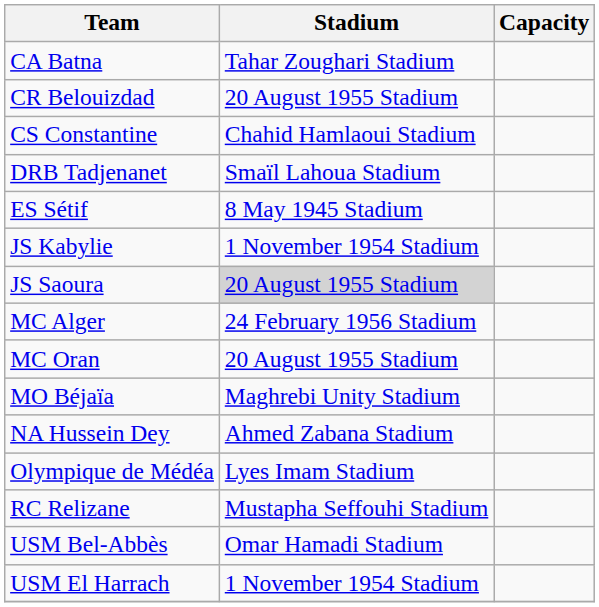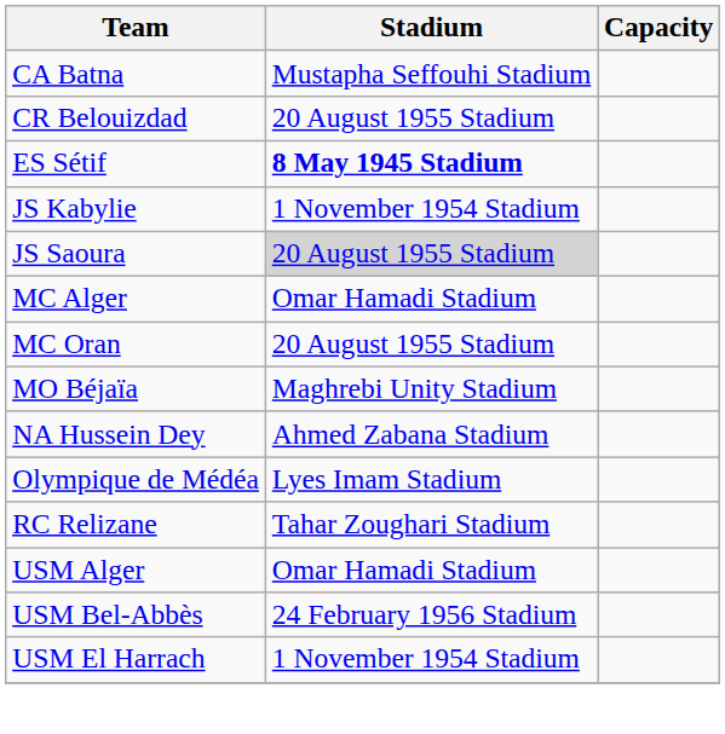CA Batna | Stadium: Tahar Zoughari Stadium -> Mustapha Seffouhi Stadium
- row: CS Constantine | Chahid Hamlaoui Stadium
- row: DRB Tadjenanet | Smaïl Lahoua Stadium
ES Sétif | Stadium: normal -> bold
MC Alger | Stadium: 24 February 1956 Stadium -> Omar Hamadi Stadium
RC Relizane | Stadium: Mustapha Seffouhi Stadium -> Tahar Zoughari Stadium
+ row: USM Alger | Omar Hamadi Stadium
USM Bel-Abbès | Stadium: Omar Hamadi Stadium -> 24 February 1956 Stadium
